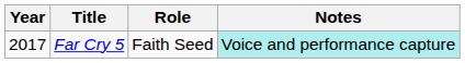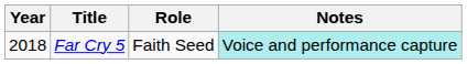Far Cry 5 | Year: 2017 -> 2018
